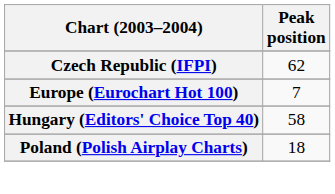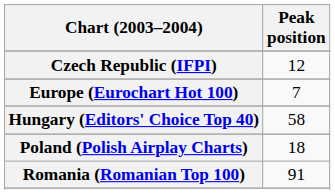Czech Republic (IFPI) | Peak position: 62 -> 12
+ row: Romania (Romanian Top 100) | 91
